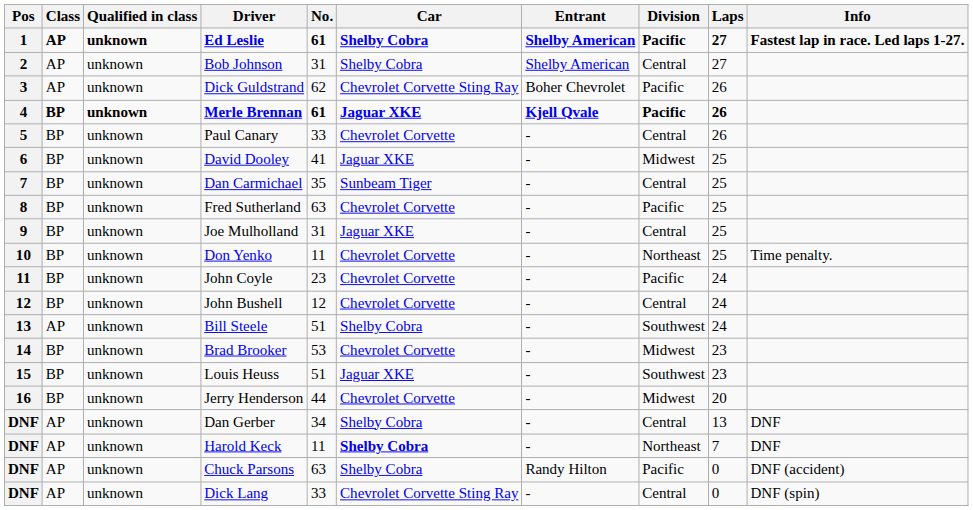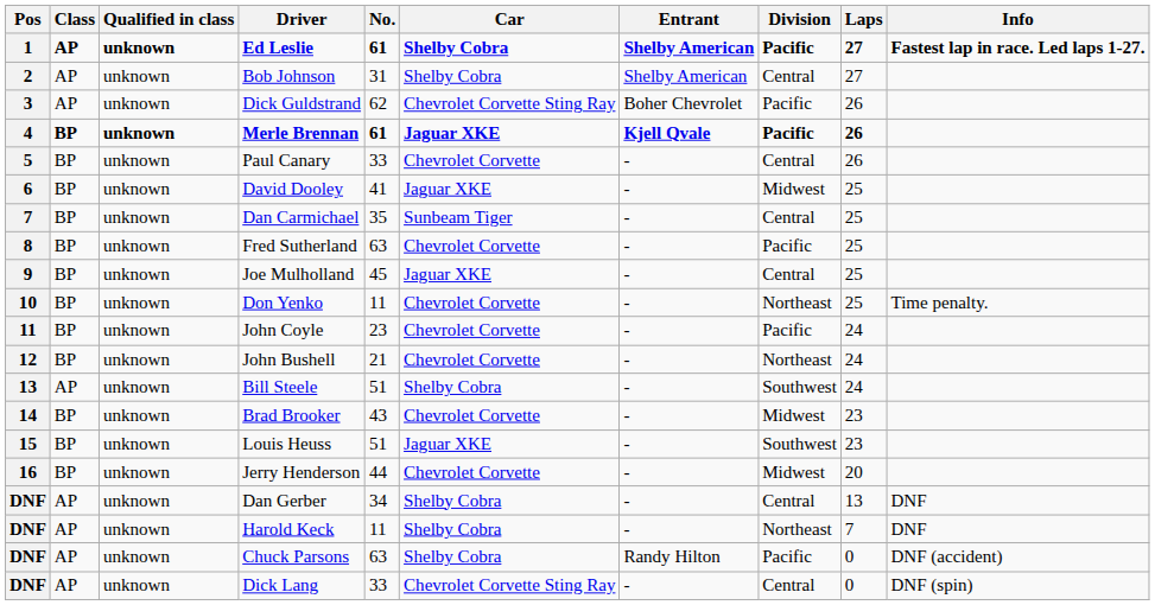Joe Mulholland | No.: 31 -> 45
John Bushell | No.: 12 -> 21
John Bushell | Division: Central -> Northeast
Brad Brooker | No.: 53 -> 43
Harold Keck | Car: bold -> normal
